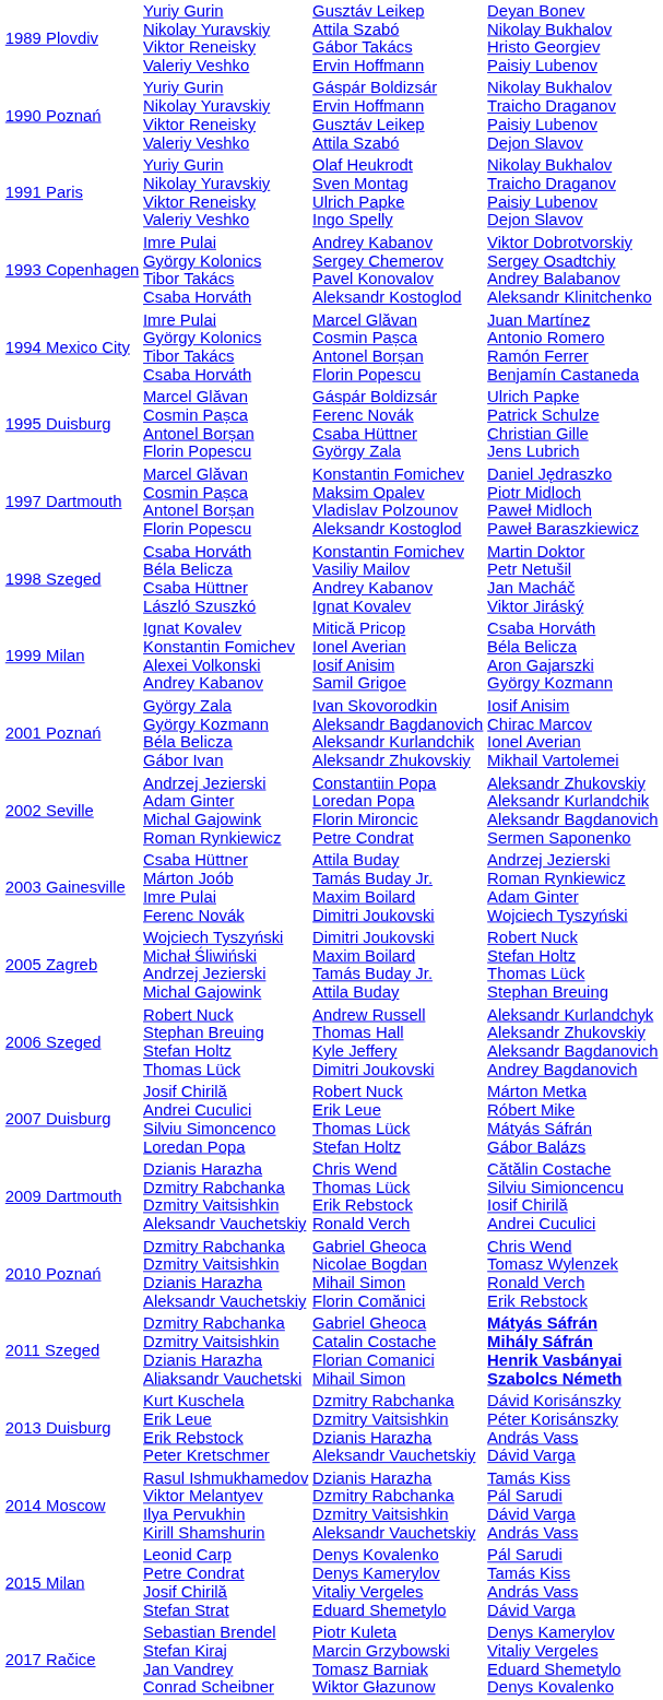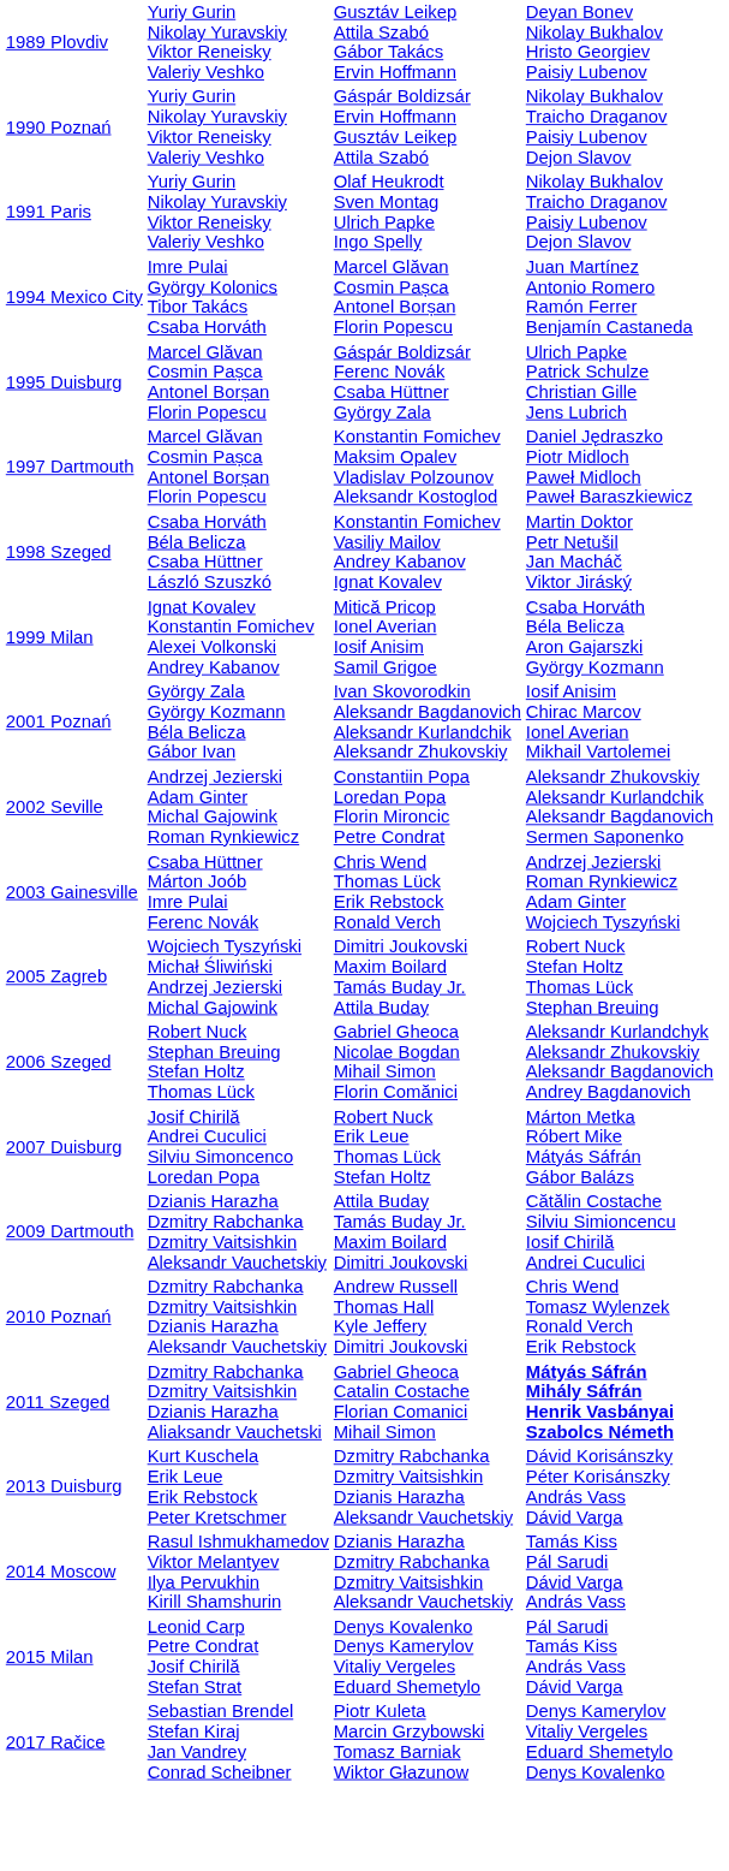- row: 1993 Copenhagen | Imre Pulai György Kolonics Tibor Takács Csaba Horváth | Andrey Kabanov Sergey Chemerov Pavel Konovalov Aleksandr Kostoglod | Viktor Dobrotvorskiy Sergey Osadtchiy Andrey Balabanov Aleksandr Klinitchenko
2003 Gainesville | column 3: Attila Buday Tamás Buday Jr. Maxim Boilard Dimitri Joukovski -> Chris Wend Thomas Lück Erik Rebstock Ronald Verch
2006 Szeged | column 3: Andrew Russell Thomas Hall Kyle Jeffery Dimitri Joukovski -> Gabriel Gheoca Nicolae Bogdan Mihail Simon Florin Comănici
2009 Dartmouth | column 3: Chris Wend Thomas Lück Erik Rebstock Ronald Verch -> Attila Buday Tamás Buday Jr. Maxim Boilard Dimitri Joukovski
2010 Poznań | column 3: Gabriel Gheoca Nicolae Bogdan Mihail Simon Florin Comănici -> Andrew Russell Thomas Hall Kyle Jeffery Dimitri Joukovski
